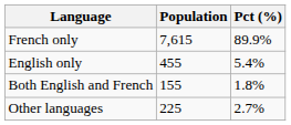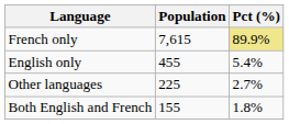French only | Pct (%): no background -> khaki background
rows swapped: Both English and French <-> Other languages
